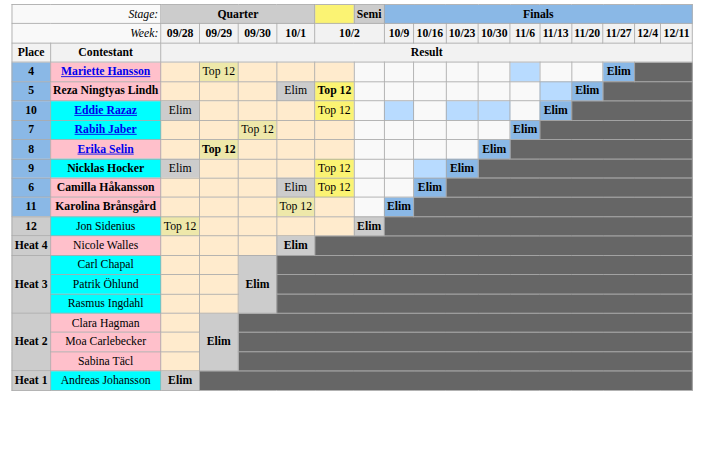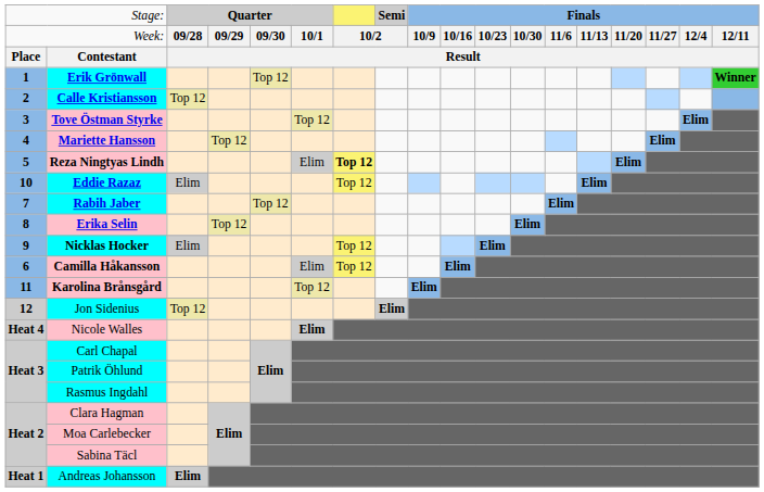+ row: 1 | Erik Grönwall | Top 12 | Winner
+ row: 2 | Calle Kristiansson | Top 12
+ row: 3 | Tove Östman Styrke | Top 12 | Elim
Erika Selin | column 4: bold -> normal
